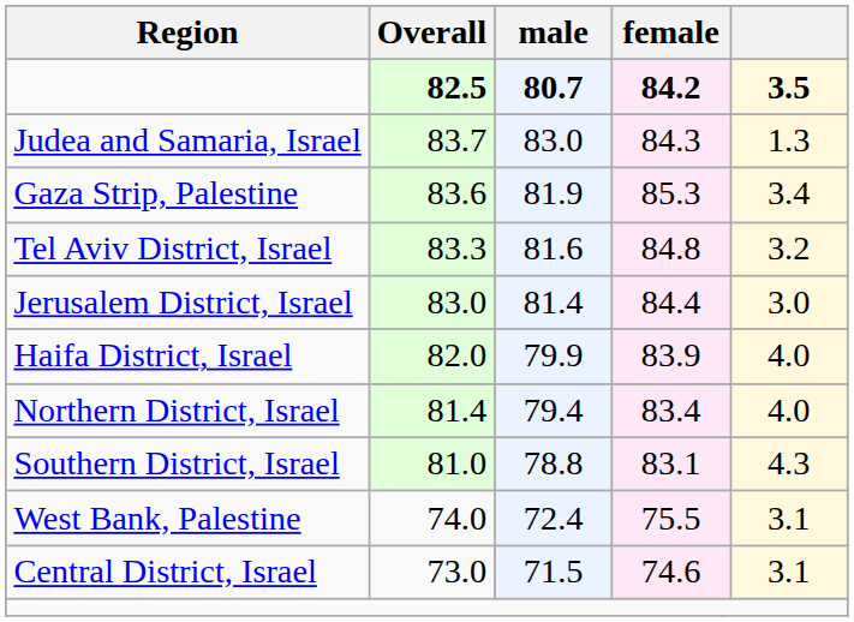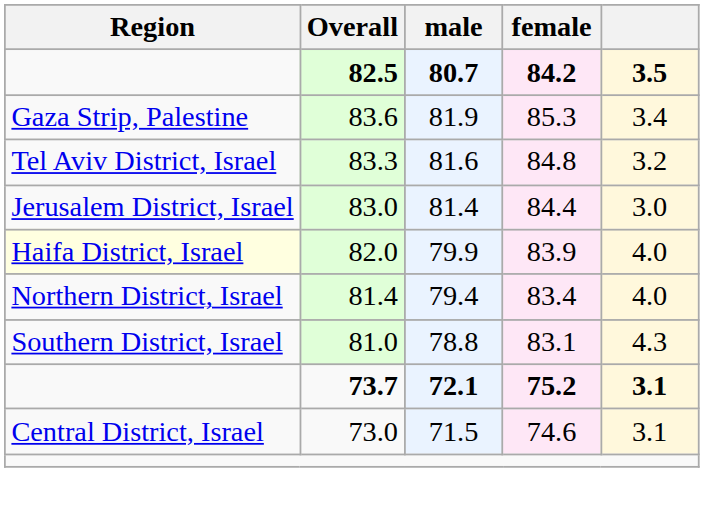- row: Judea and Samaria, Israel | 83.7 | 83.0 | 84.3 | 1.3
82.0 | Region: no background -> lightyellow background
+ row: 73.7 | 72.1 | 75.2 | 3.1
- row: West Bank, Palestine | 74.0 | 72.4 | 75.5 | 3.1
